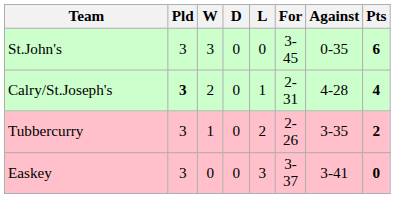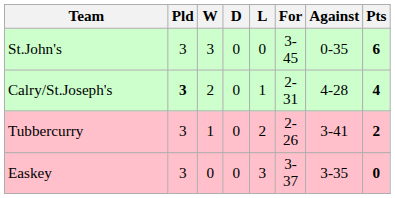Tubbercurry | Against: 3-35 -> 3-41
Easkey | Against: 3-41 -> 3-35
